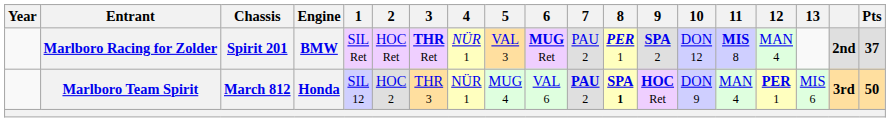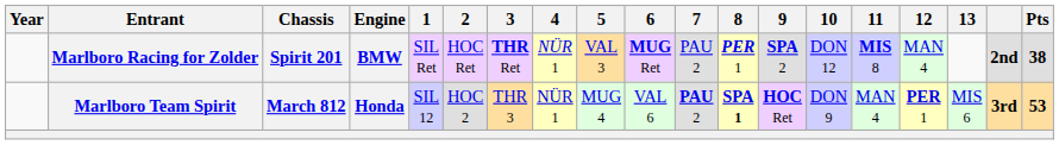Marlboro Racing for Zolder | Pts: 37 -> 38
Marlboro Team Spirit | Pts: 50 -> 53
